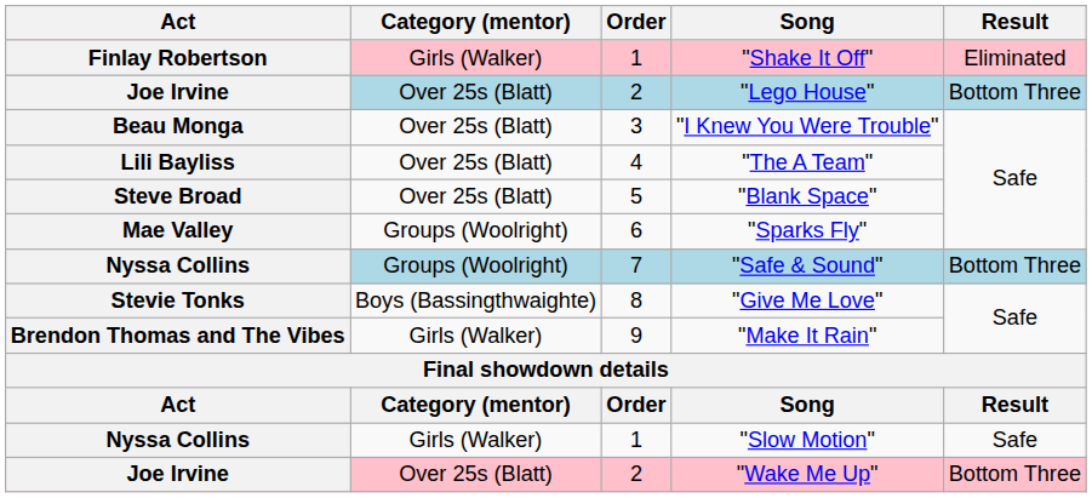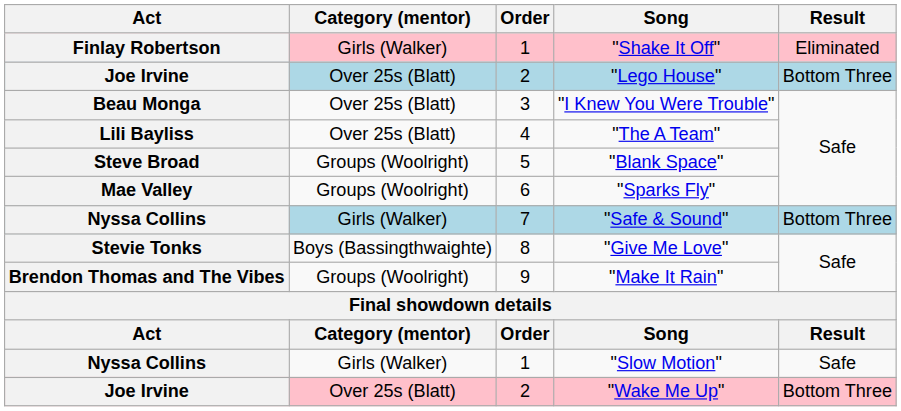"Blank Space" | Category (mentor): Over 25s (Blatt) -> Groups (Woolright)
"Safe & Sound" | Category (mentor): Groups (Woolright) -> Girls (Walker)
"Make It Rain" | Category (mentor): Girls (Walker) -> Groups (Woolright)
